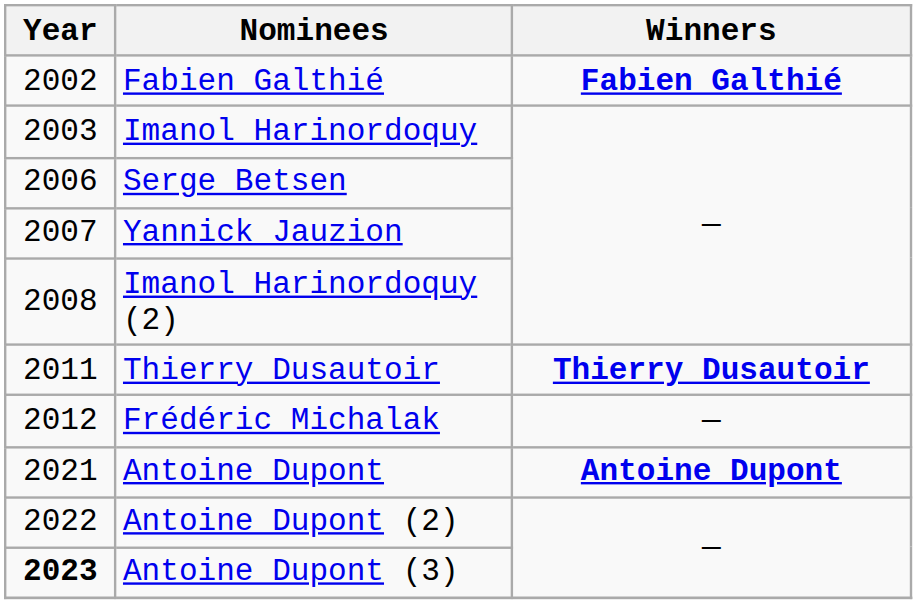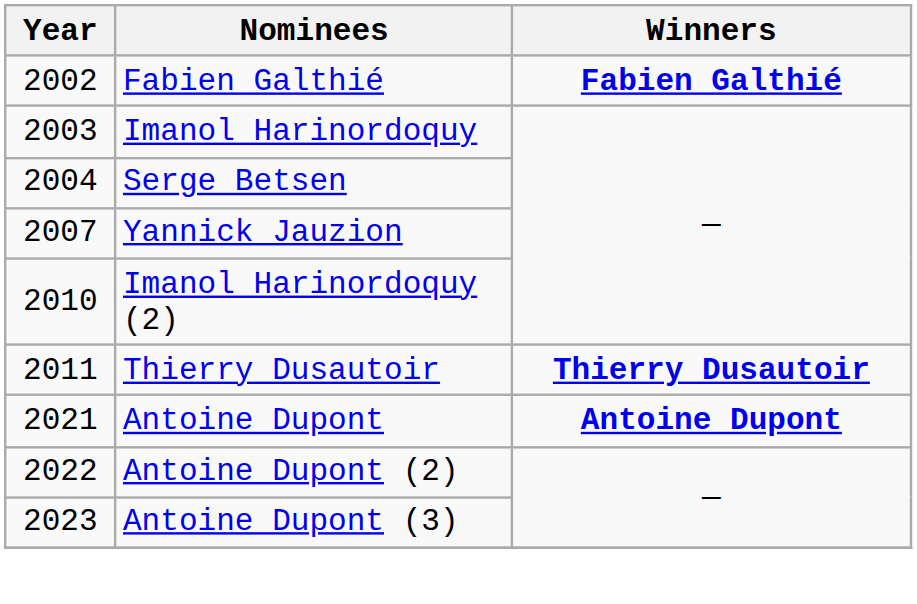Serge Betsen | Year: 2006 -> 2004
Imanol Harinordoquy (2) | Year: 2008 -> 2010
- row: 2012 | Frédéric Michalak | —
Antoine Dupont (3) | Year: bold -> normal
